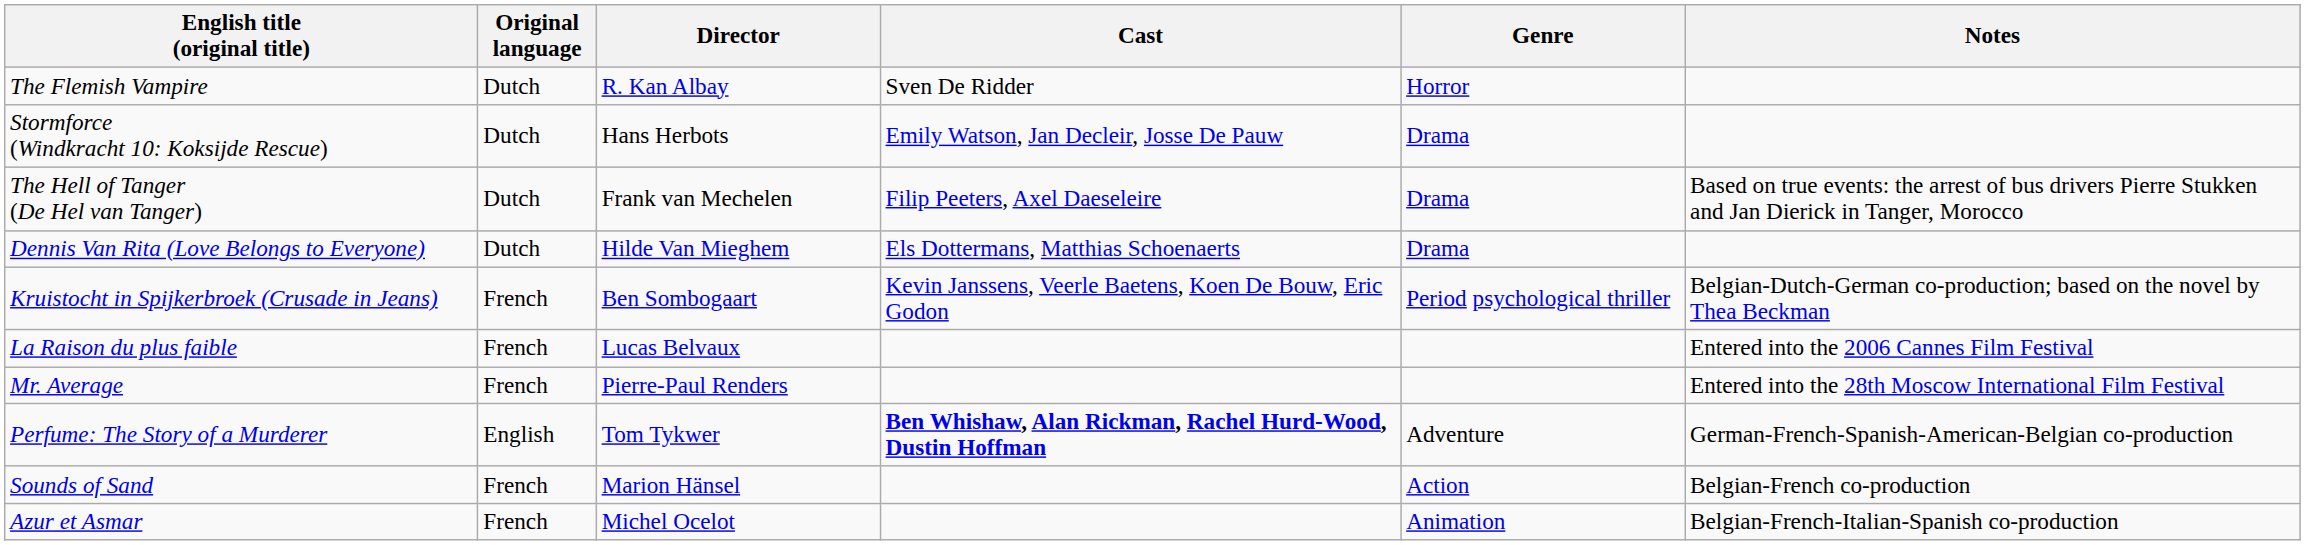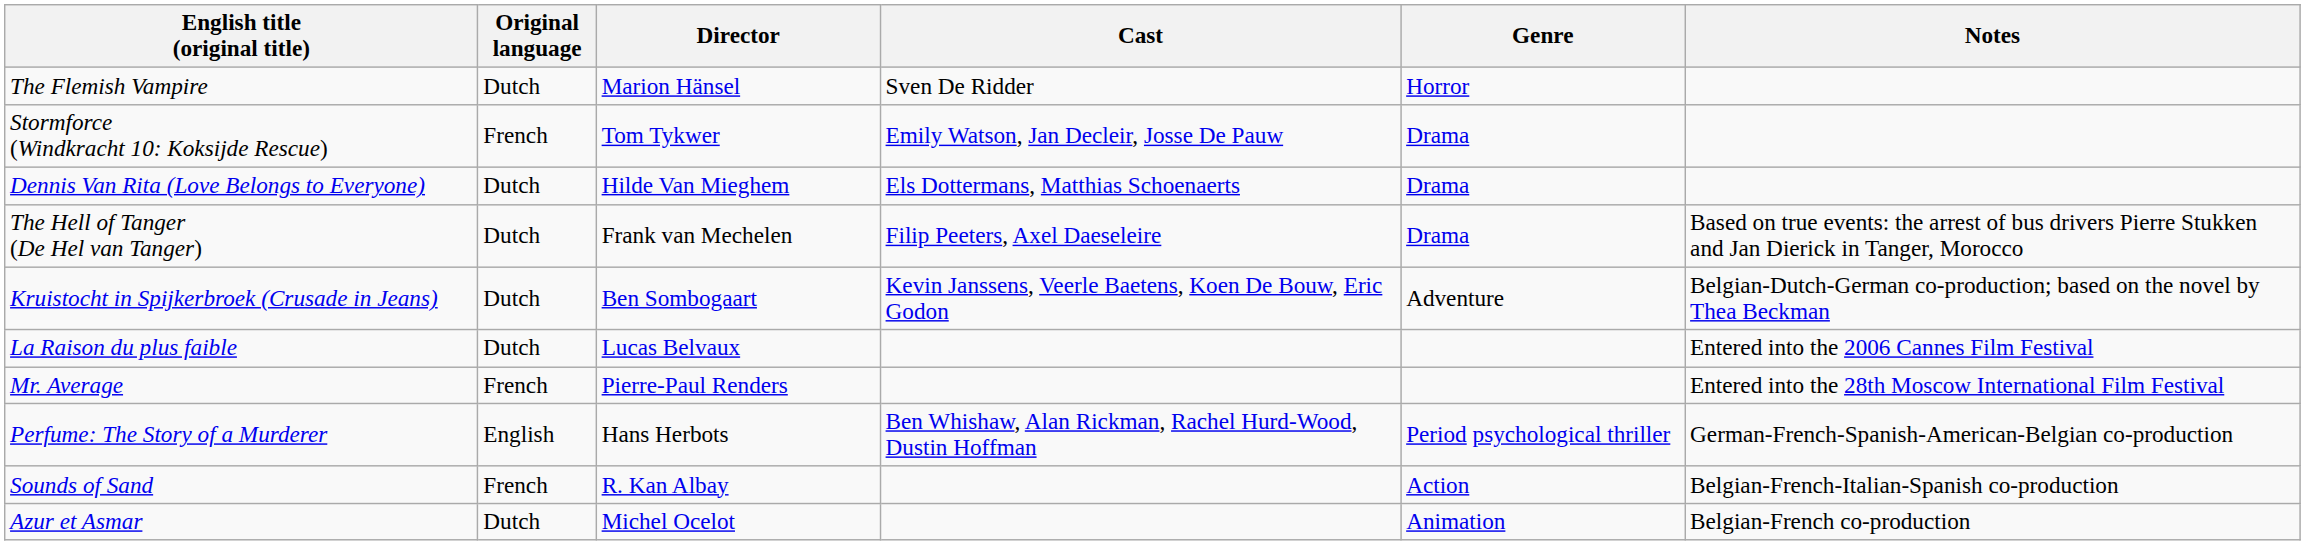The Flemish Vampire | Director: R. Kan Albay -> Marion Hänsel
Stormforce (Windkracht 10: Koksijde Rescue) | Original language: Dutch -> French
Stormforce (Windkracht 10: Koksijde Rescue) | Director: Hans Herbots -> Tom Tykwer
rows swapped: The Hell of Tanger (De Hel van Tanger) <-> Dennis Van Rita (Love Belongs to Everyone)
Kruistocht in Spijkerbroek (Crusade in Jeans) | Original language: French -> Dutch
Kruistocht in Spijkerbroek (Crusade in Jeans) | Genre: Period psychological thriller -> Adventure
La Raison du plus faible | Original language: French -> Dutch
Perfume: The Story of a Murderer | Director: Tom Tykwer -> Hans Herbots
Perfume: The Story of a Murderer | Cast: bold -> normal
Perfume: The Story of a Murderer | Genre: Adventure -> Period psychological thriller
Sounds of Sand | Director: Marion Hänsel -> R. Kan Albay
Sounds of Sand | Notes: Belgian-French co-production -> Belgian-French-Italian-Spanish co-production
Azur et Asmar | Original language: French -> Dutch
Azur et Asmar | Notes: Belgian-French-Italian-Spanish co-production -> Belgian-French co-production
